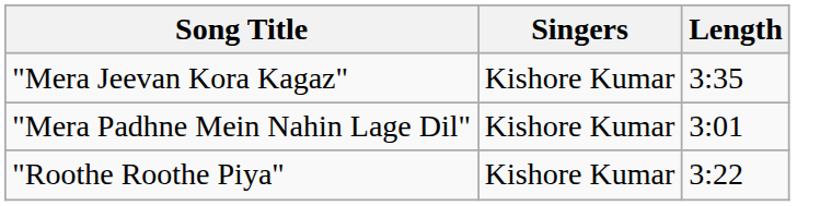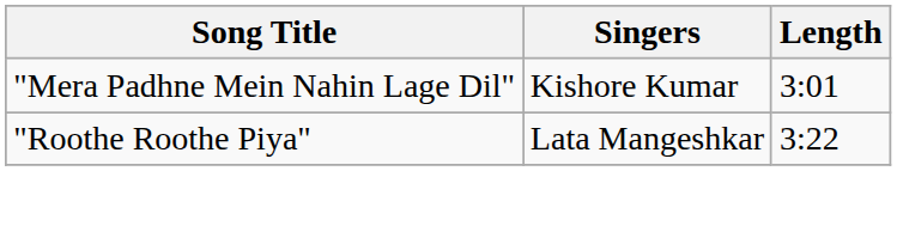- row: "Mera Jeevan Kora Kagaz" | Kishore Kumar | 3:35
"Roothe Roothe Piya" | Singers: Kishore Kumar -> Lata Mangeshkar
